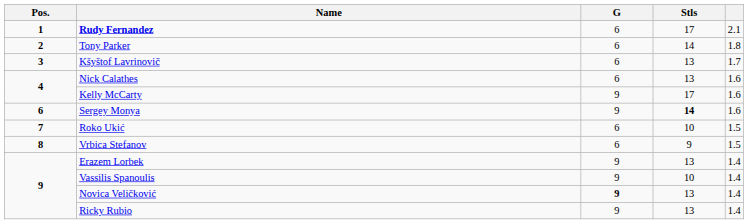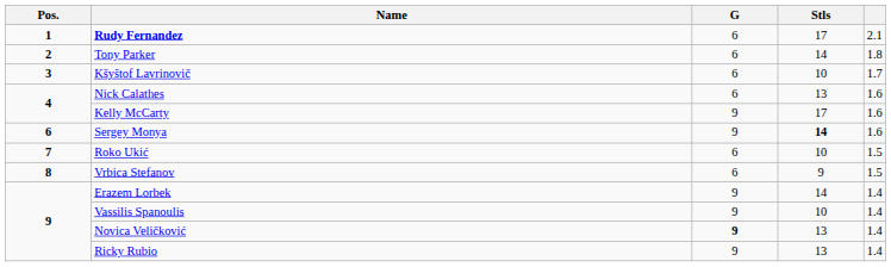Kšyštof Lavrinovič | Stls: 13 -> 10
Erazem Lorbek | Stls: 13 -> 14
